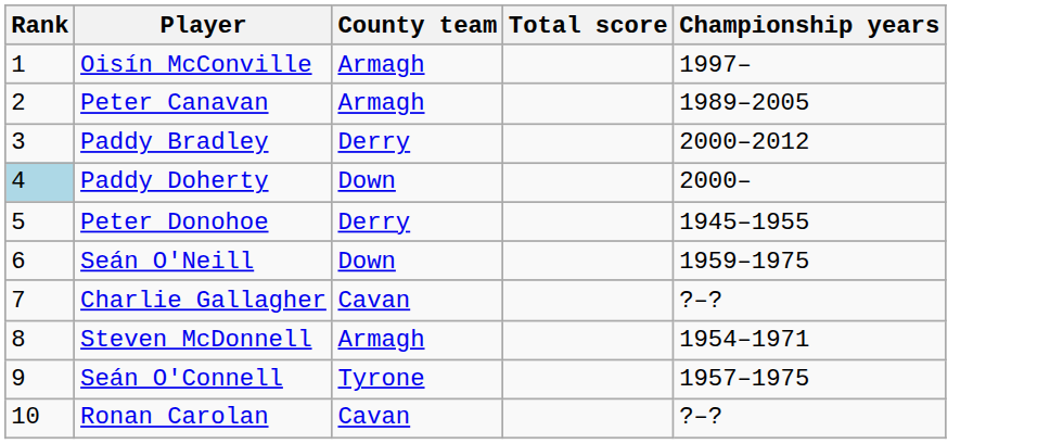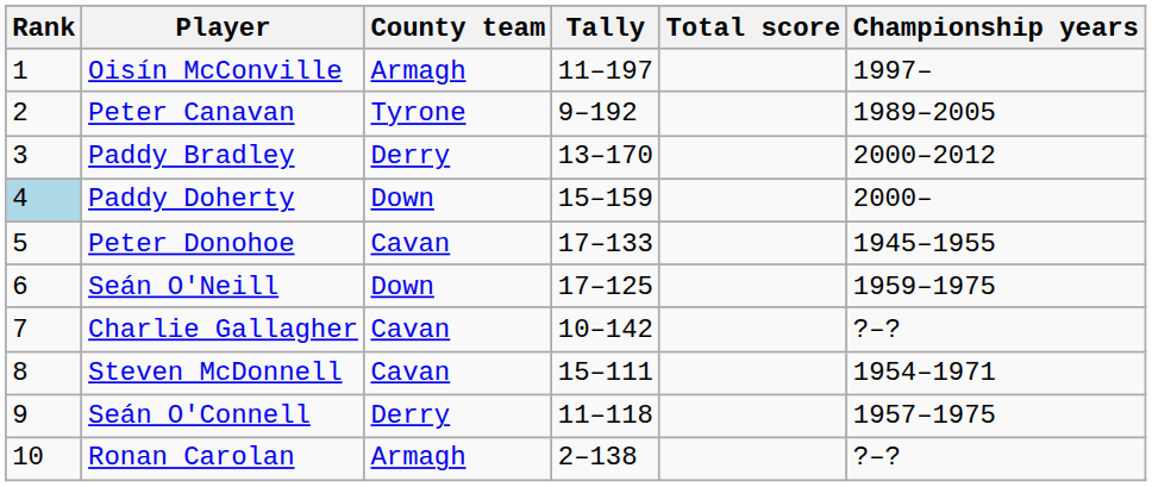+ column: Tally | 11–197 | 9–192 | 13–170 | 15–159 | 17–133 | 17–125 | 10–142 | 15–111 | 11–118 | 2–138
Peter Canavan | County team: Armagh -> Tyrone
Peter Donohoe | County team: Derry -> Cavan
Steven McDonnell | County team: Armagh -> Cavan
Seán O'Connell | County team: Tyrone -> Derry
Ronan Carolan | County team: Cavan -> Armagh
